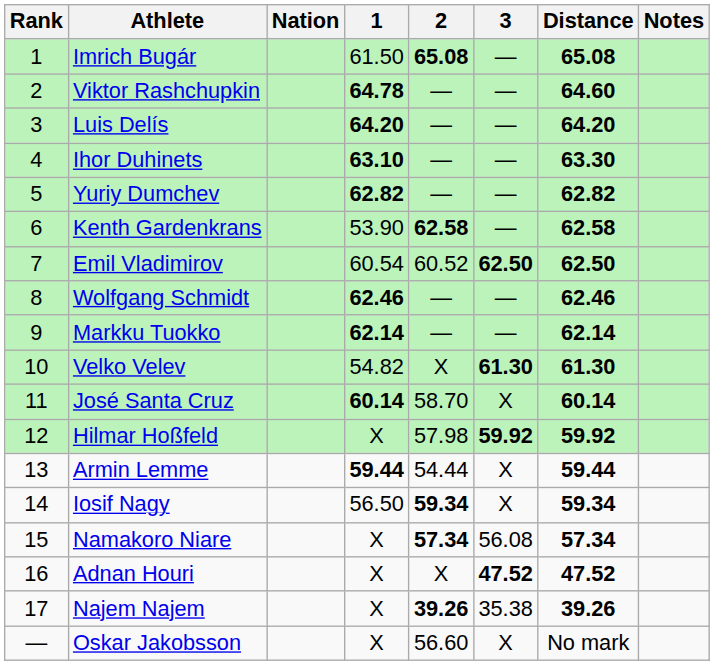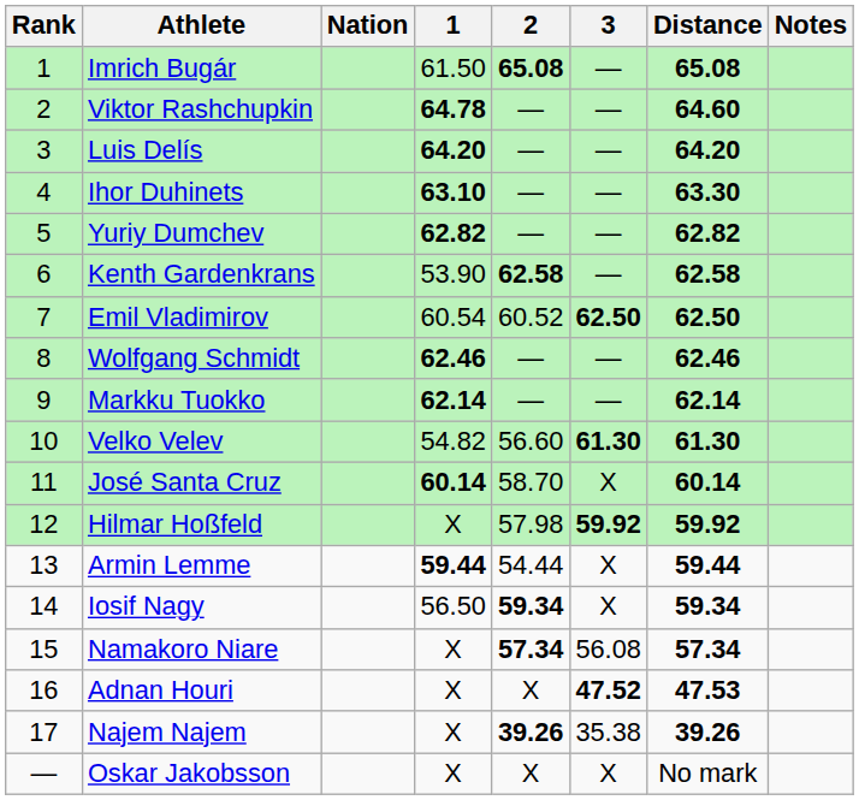Velko Velev | 2: X -> 56.60
Adnan Houri | Distance: 47.52 -> 47.53
Oskar Jakobsson | 2: 56.60 -> X
